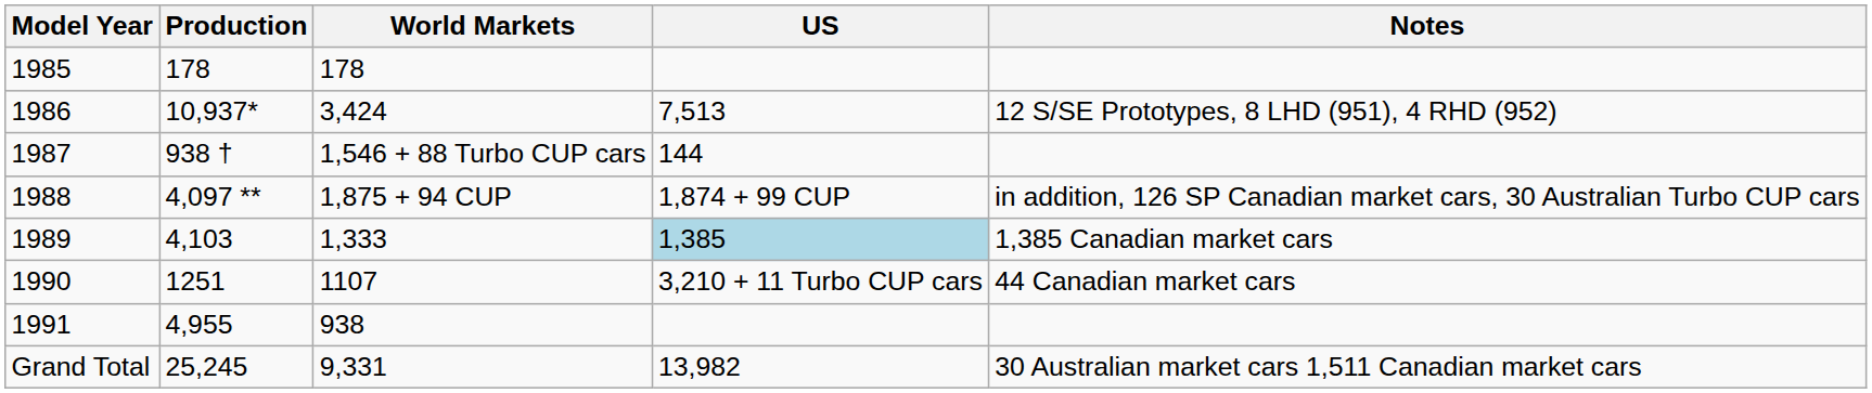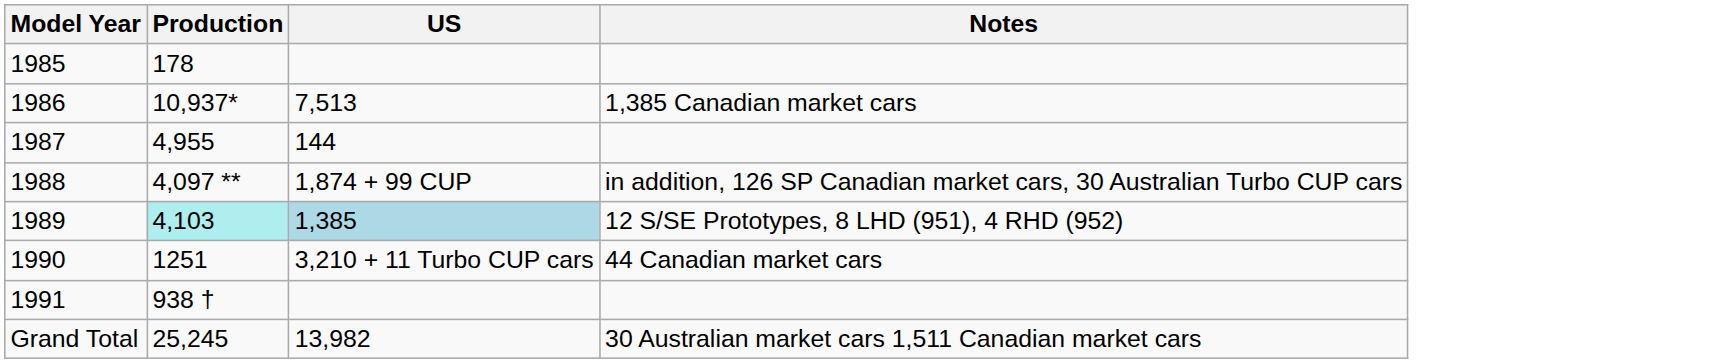- column: World Markets | 178 | 3,424 | 1,546 + 88 Turbo CUP cars | 1,875 + 94 CUP | 1,333 | 1107 | 938 | 9,331
1986 | Notes: 12 S/SE Prototypes, 8 LHD (951), 4 RHD (952) -> 1,385 Canadian market cars
1987 | Production: 938 † -> 4,955
1989 | Production: no background -> paleturquoise background
1989 | Notes: 1,385 Canadian market cars -> 12 S/SE Prototypes, 8 LHD (951), 4 RHD (952)
1991 | Production: 4,955 -> 938 †
